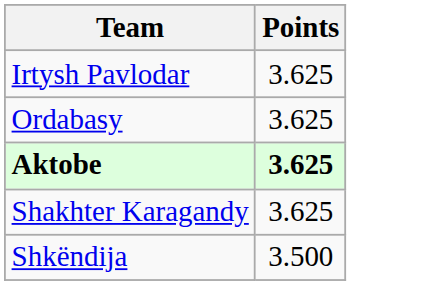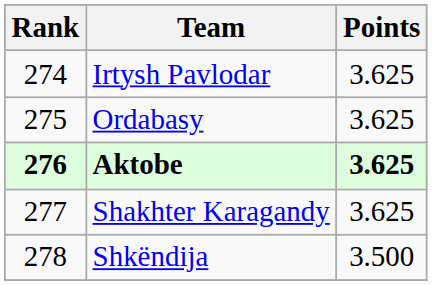+ column: Rank | 274 | 275 | 276 | 277 | 278
